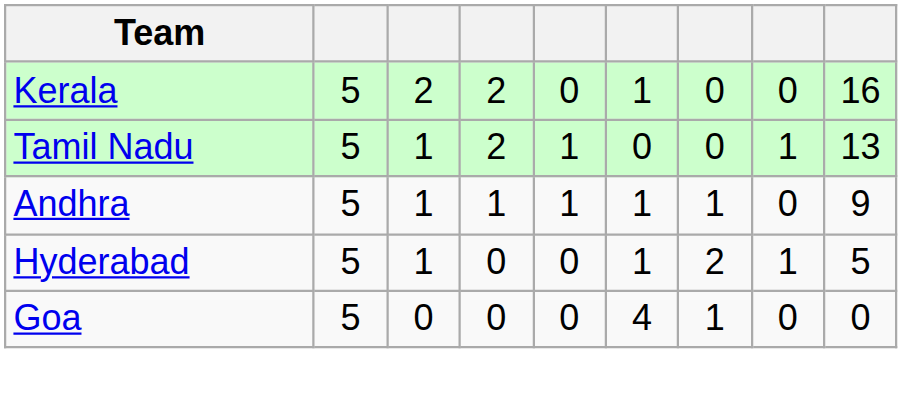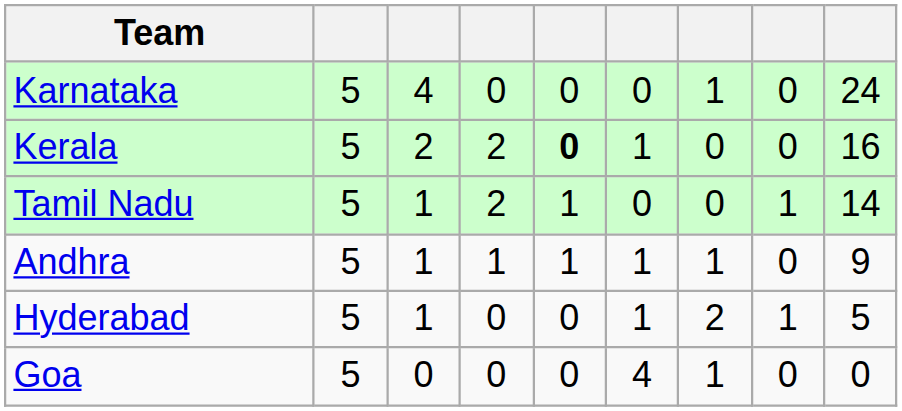+ row: Karnataka | 5 | 4 | 0 | 0 | 0 | 1 | 0 | 24
Kerala | column 5: normal -> bold
Tamil Nadu | column 9: 13 -> 14
